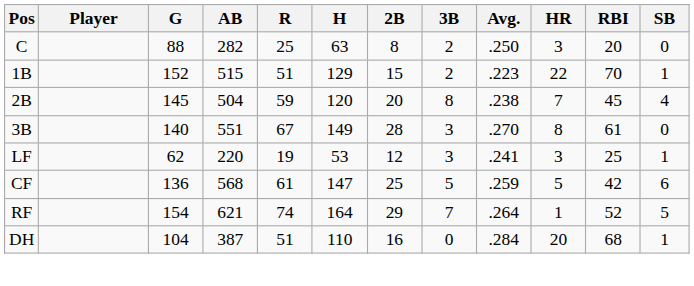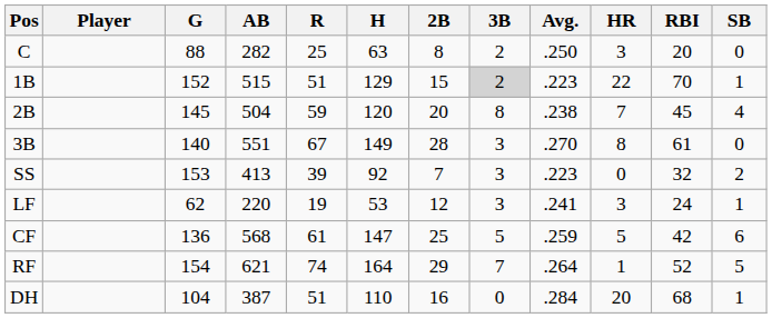1B | 3B: no background -> lightgrey background
+ row: SS | 153 | 413 | 39 | 92 | 7 | 3 | .223 | 0 | 32 | 2
LF | RBI: 25 -> 24
